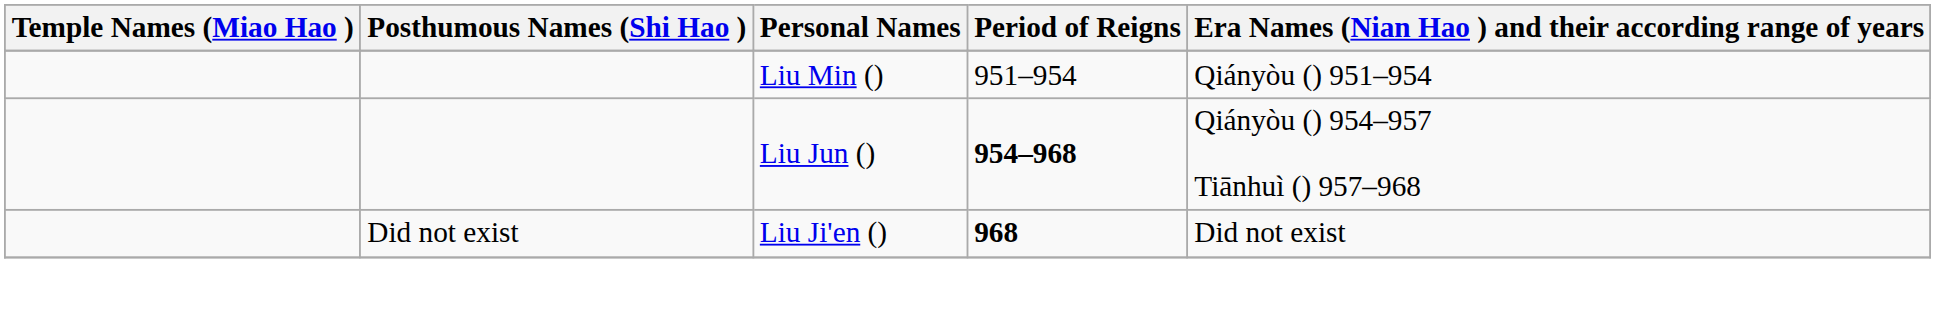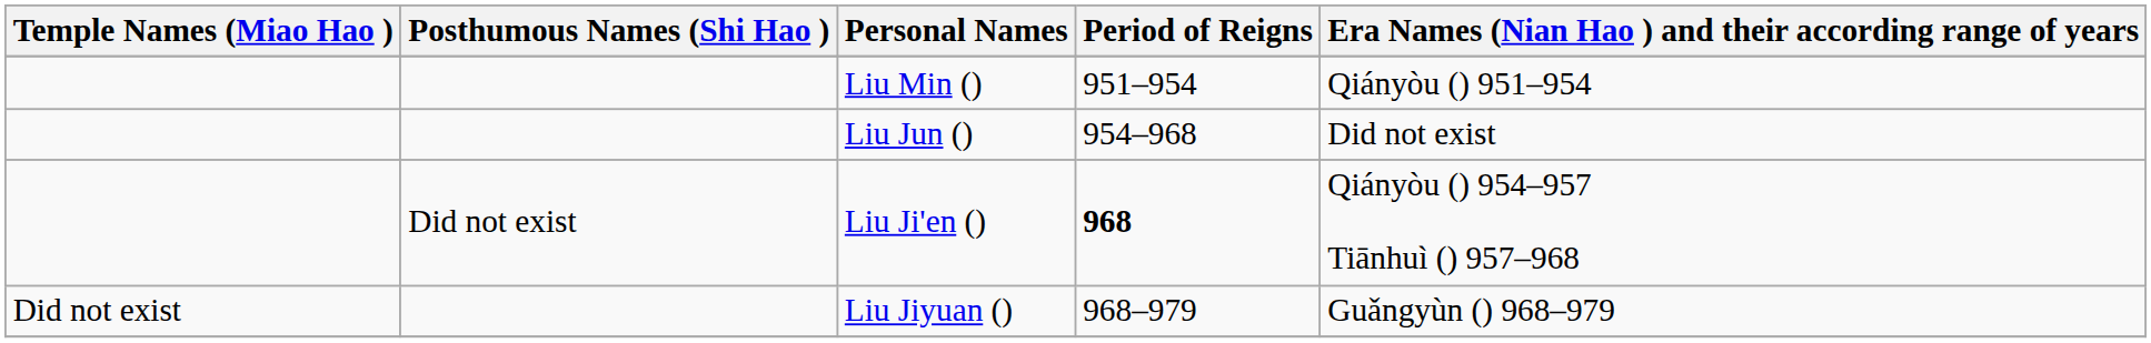Liu Jun () | Period of Reigns: bold -> normal
Liu Jun () | Era Names (Nian Hao ) and their according range of years: Qiányòu () 954–957 Tiānhuì () 957–968 -> Did not exist
Liu Ji'en () | Era Names (Nian Hao ) and their according range of years: Did not exist -> Qiányòu () 954–957 Tiānhuì () 957–968
+ row: Did not exist | Liu Jiyuan () | 968–979 | Guǎngyùn () 968–979
